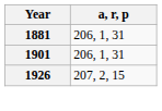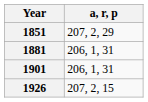+ row: 1851 | 207, 2, 29
